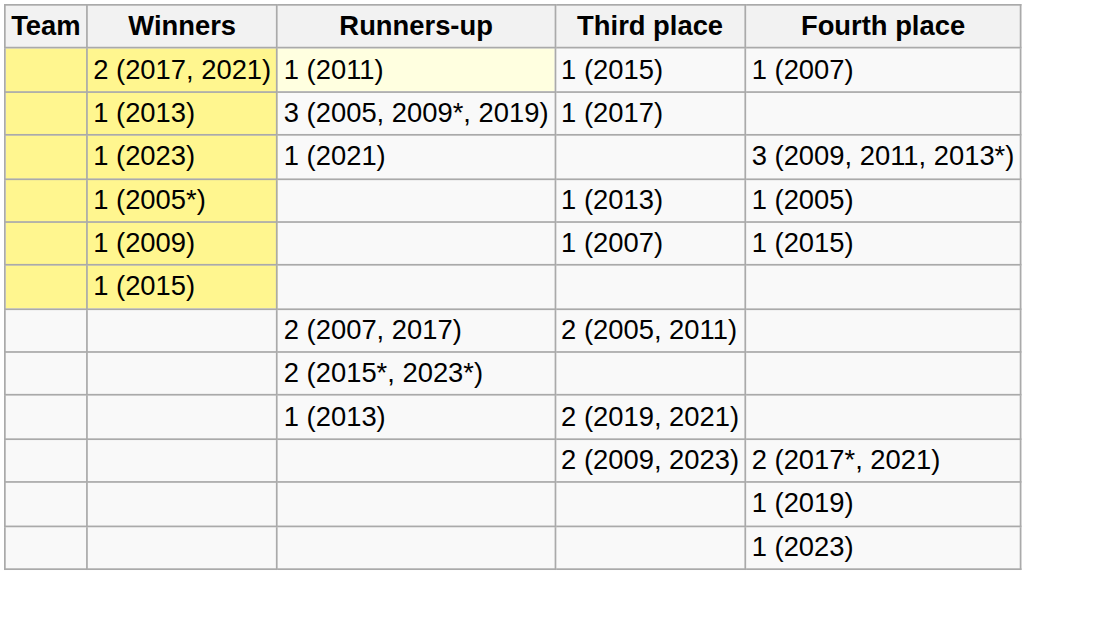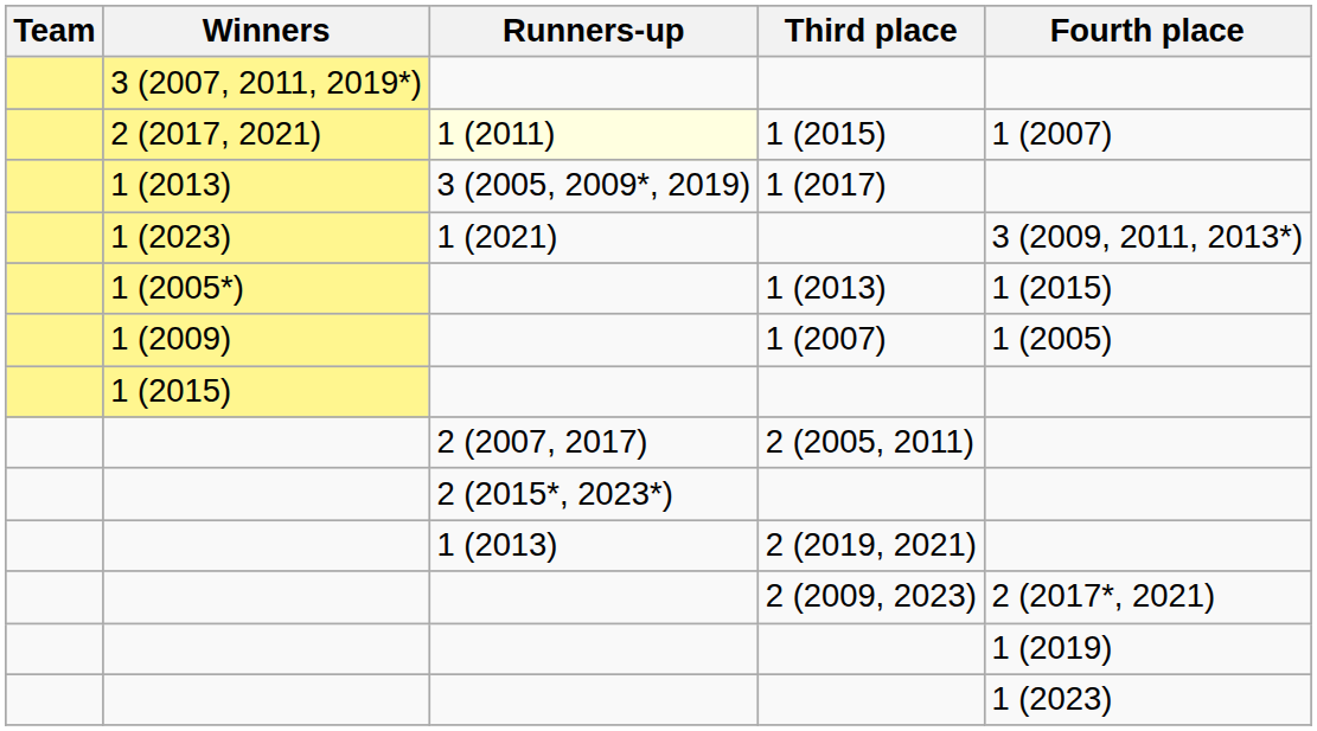+ row: 3 (2007, 2011, 2019*)
1 (2005*) | Fourth place: 1 (2005) -> 1 (2015)
1 (2009) | Fourth place: 1 (2015) -> 1 (2005)
